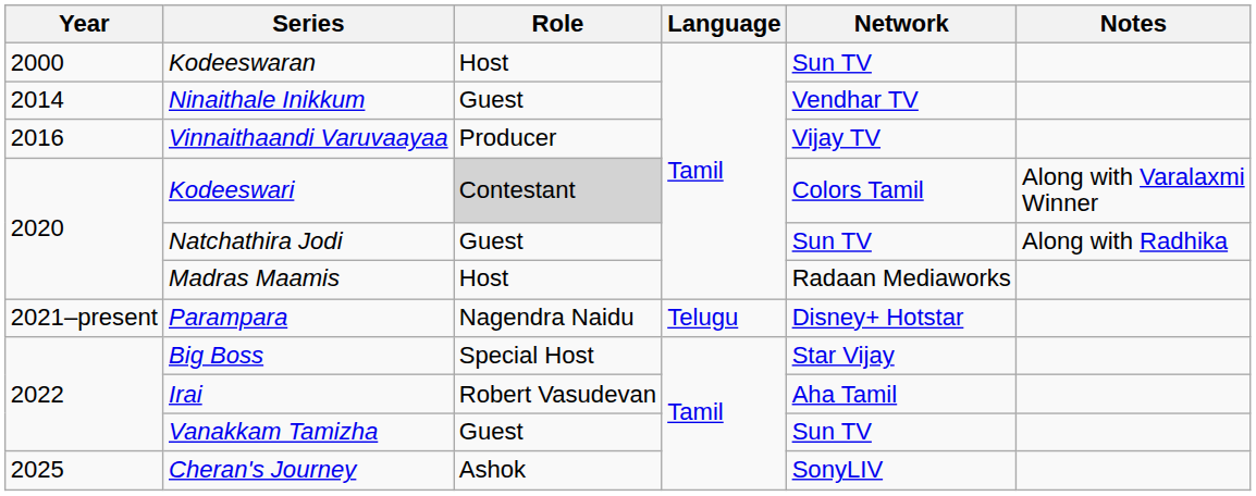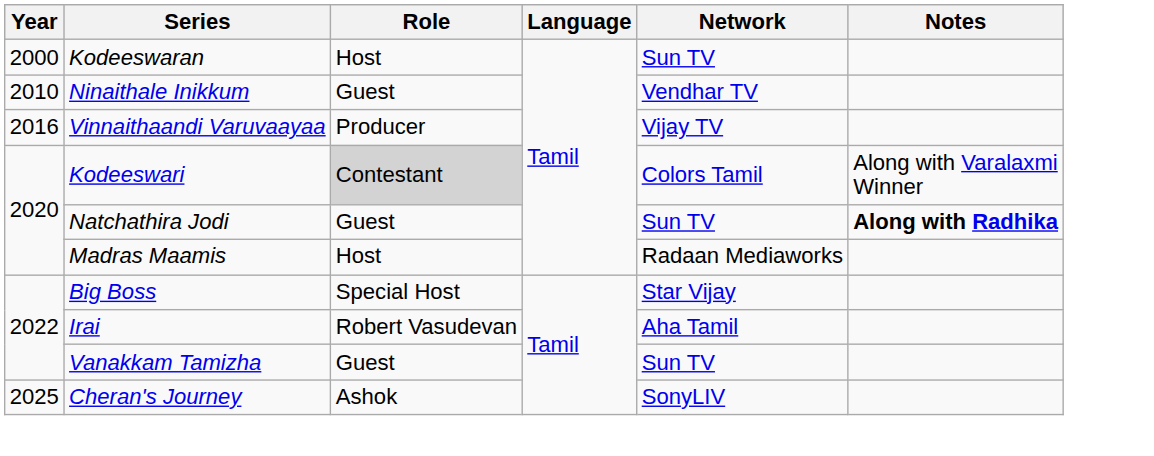Ninaithale Inikkum | Year: 2014 -> 2010
Natchathira Jodi | Notes: normal -> bold
- row: 2021–present | Parampara | Nagendra Naidu | Telugu | Disney+ Hotstar
